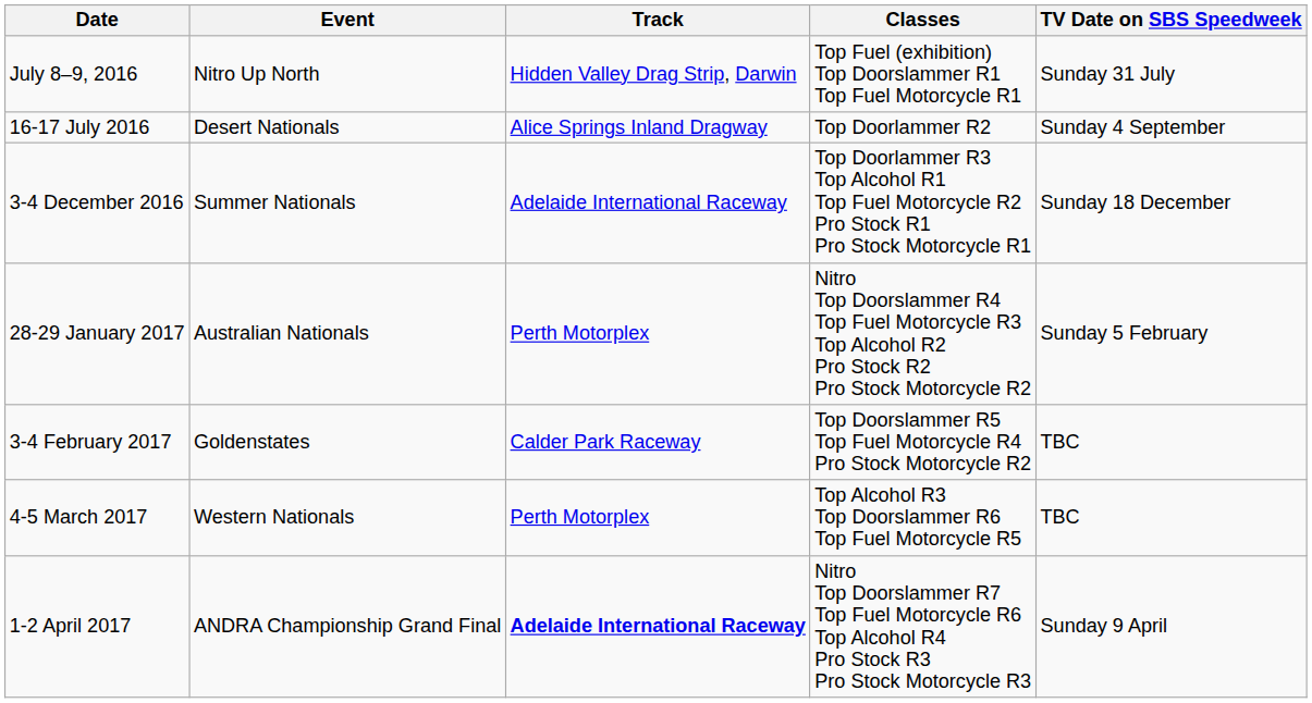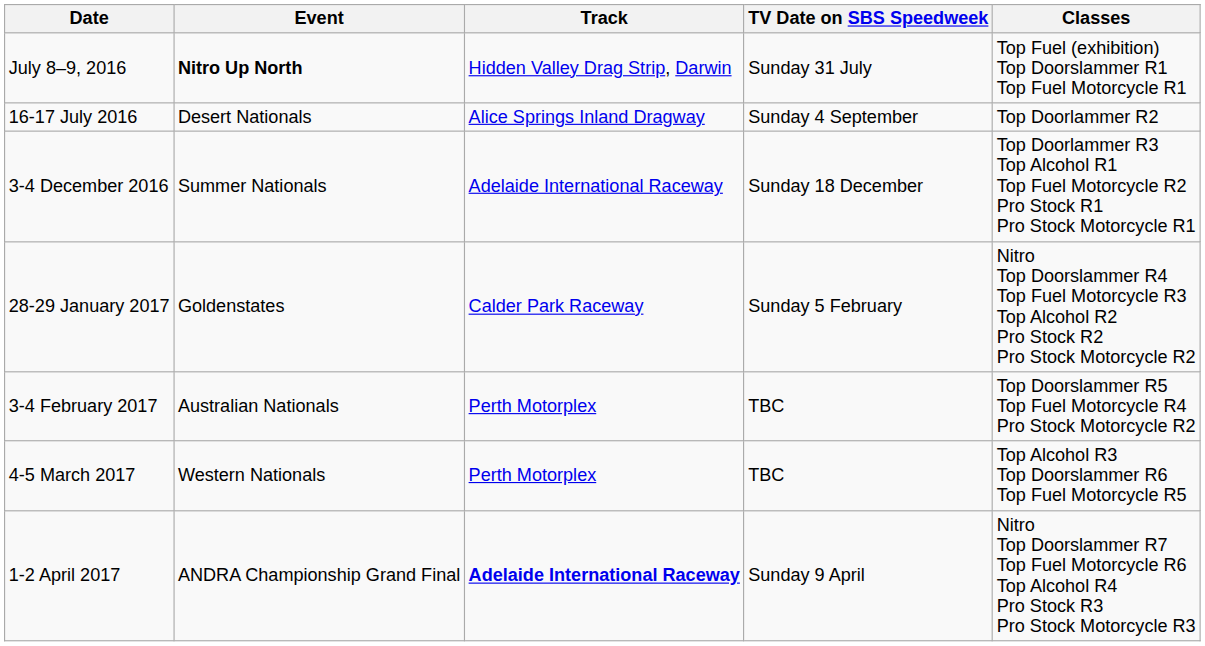columns swapped: Classes <-> TV Date on SBS Speedweek
July 8–9, 2016 | Event: normal -> bold
28-29 January 2017 | Event: Australian Nationals -> Goldenstates
28-29 January 2017 | Track: Perth Motorplex -> Calder Park Raceway
3-4 February 2017 | Event: Goldenstates -> Australian Nationals
3-4 February 2017 | Track: Calder Park Raceway -> Perth Motorplex
